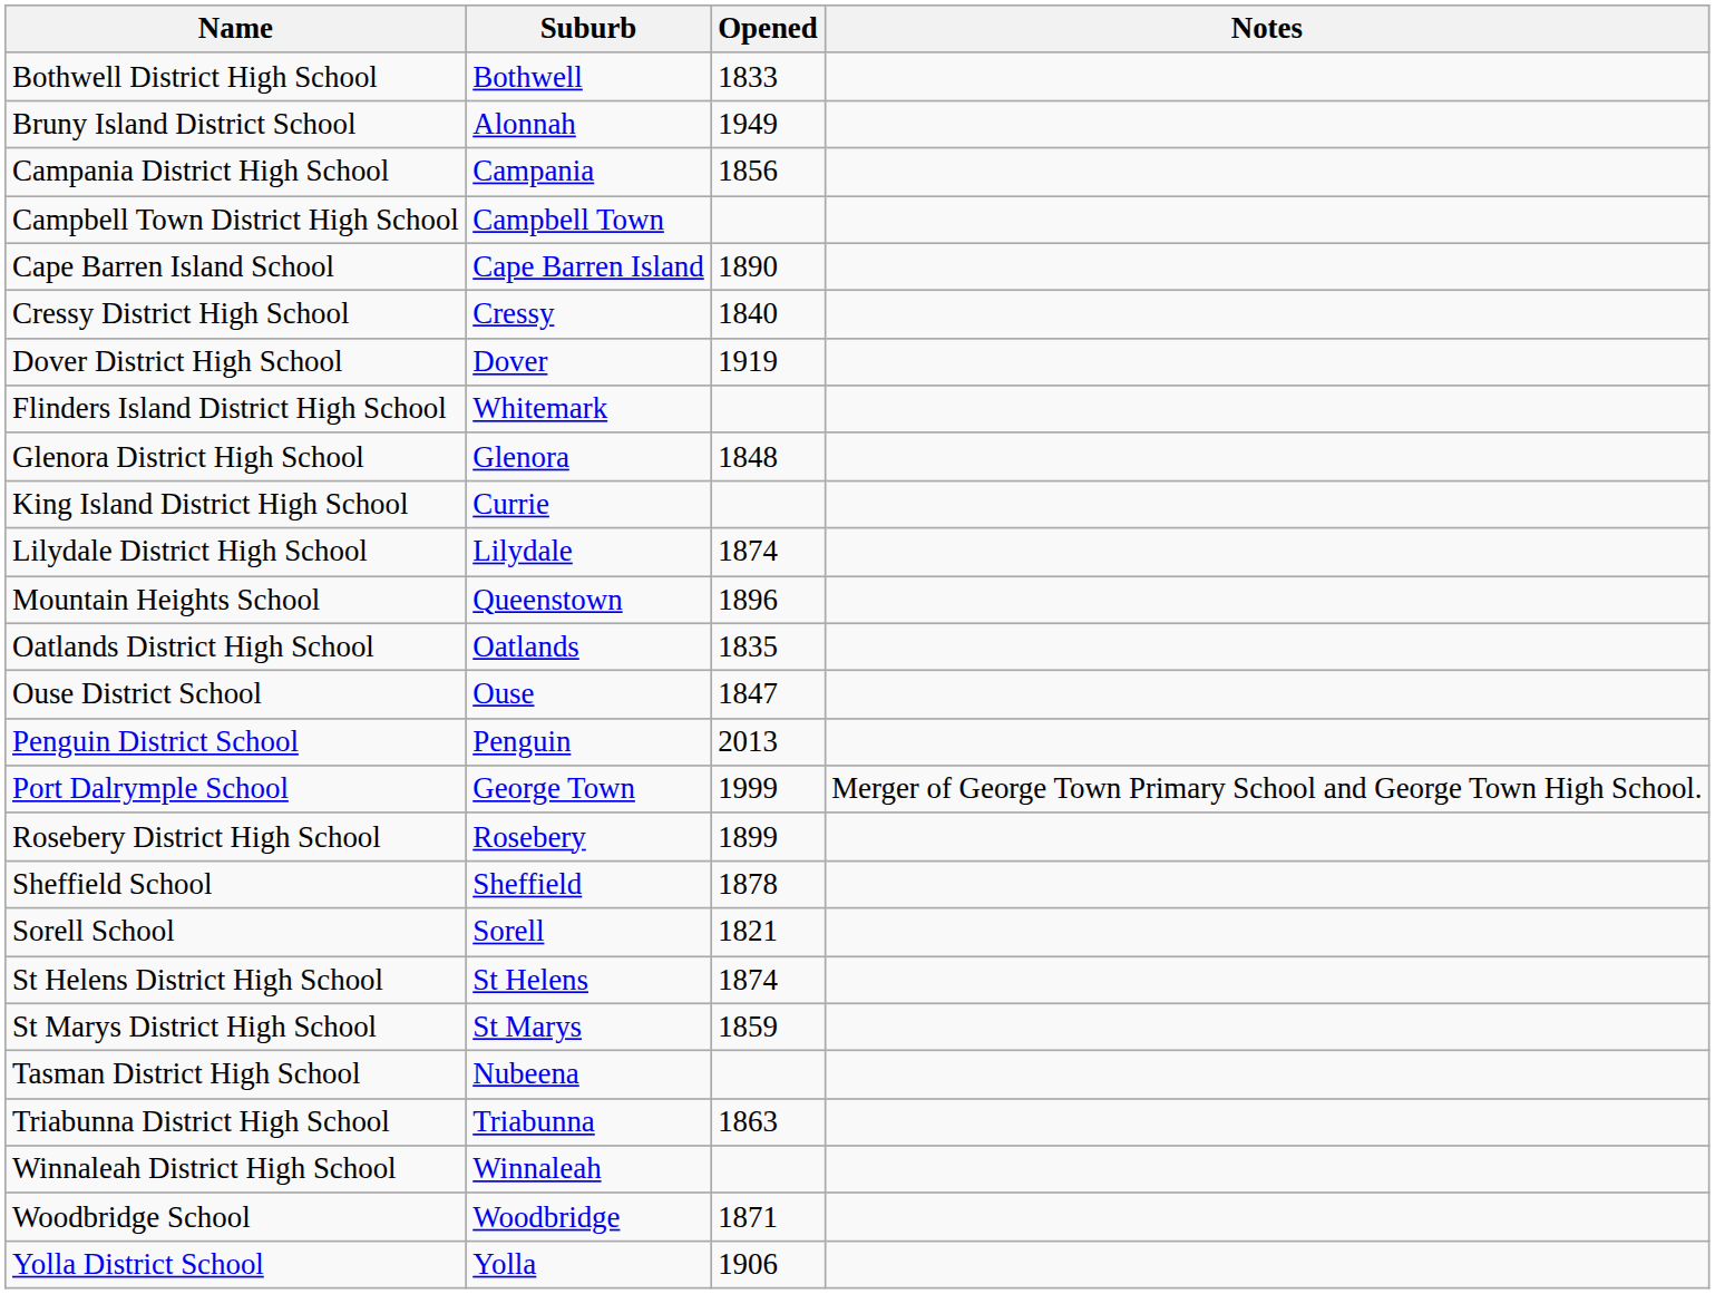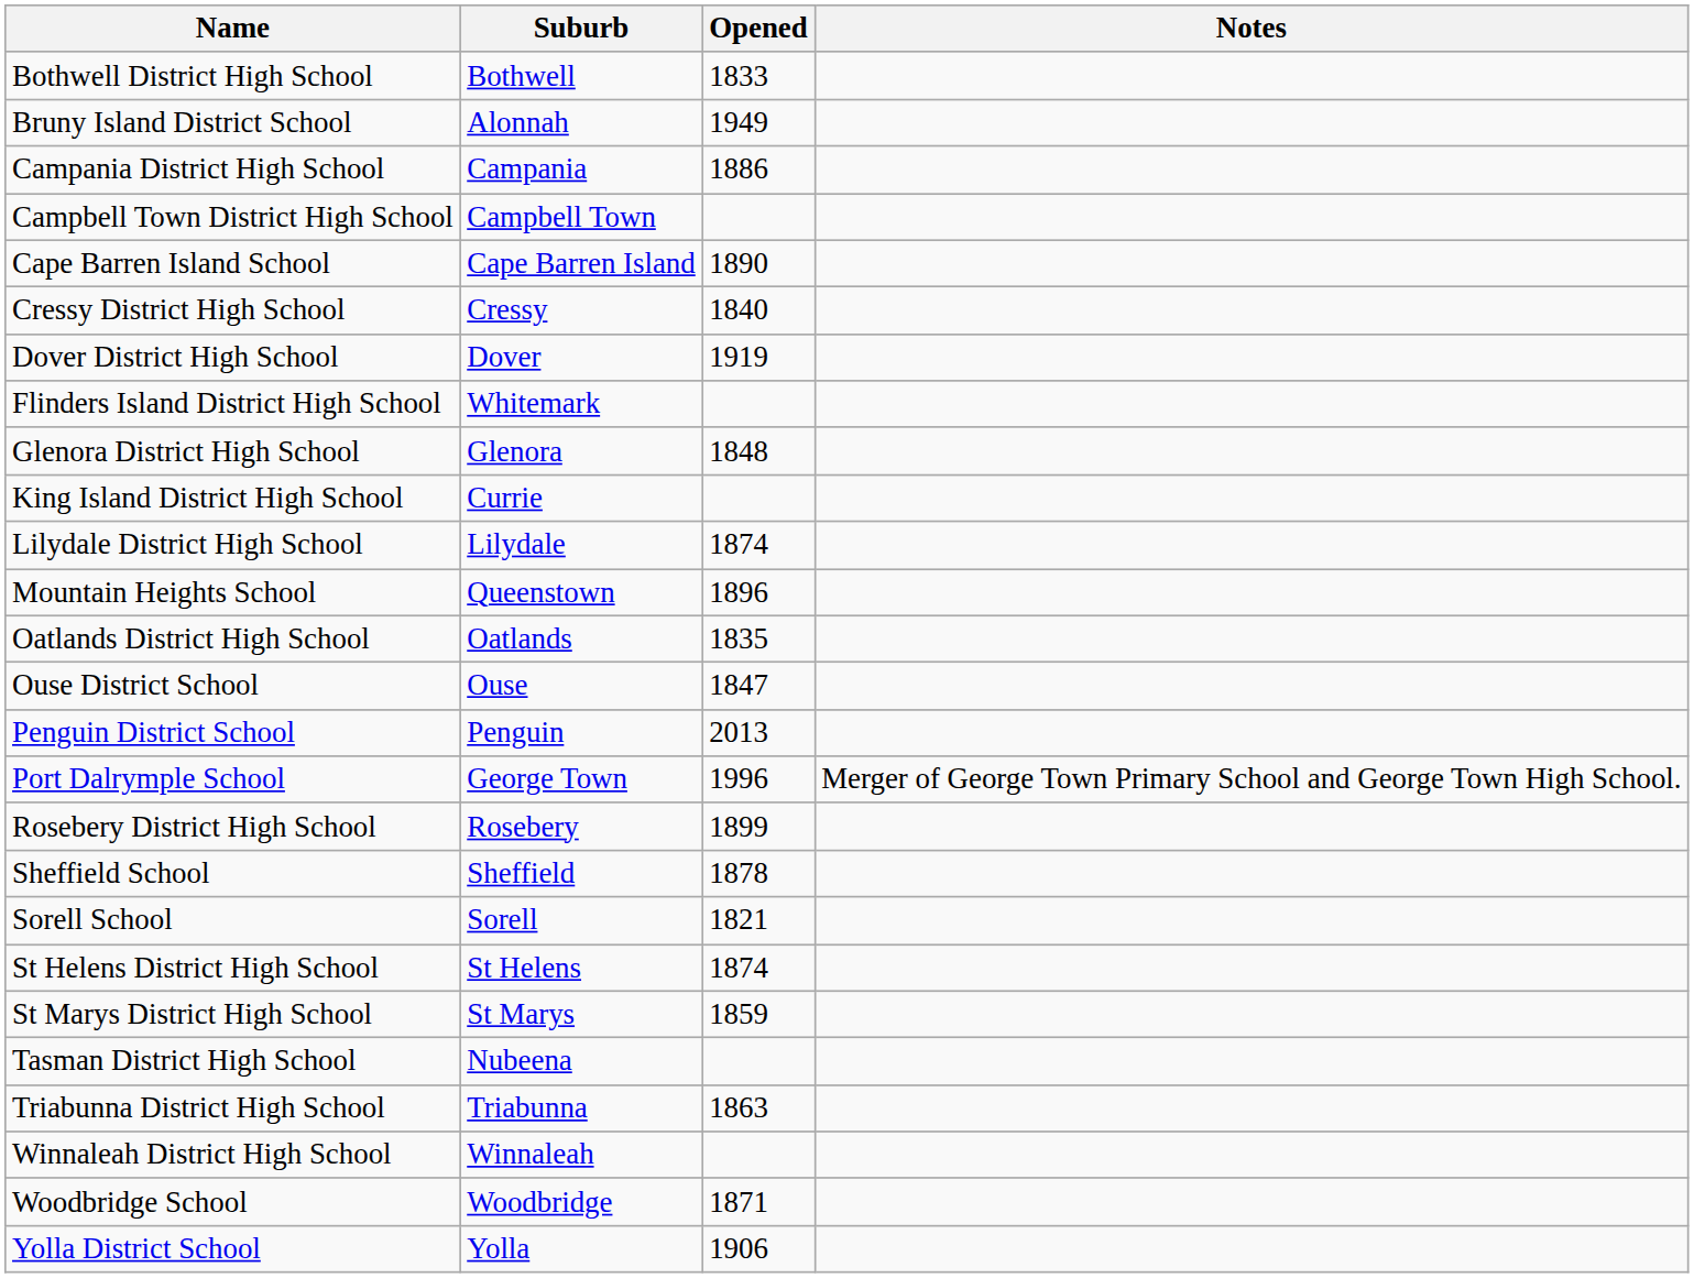Campania District High School | Opened: 1856 -> 1886
Port Dalrymple School | Opened: 1999 -> 1996
